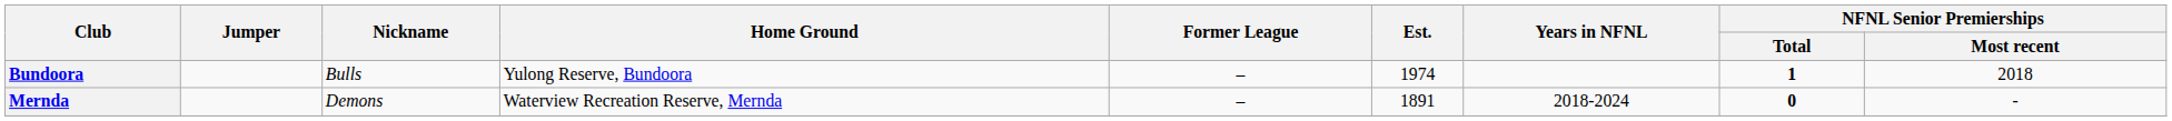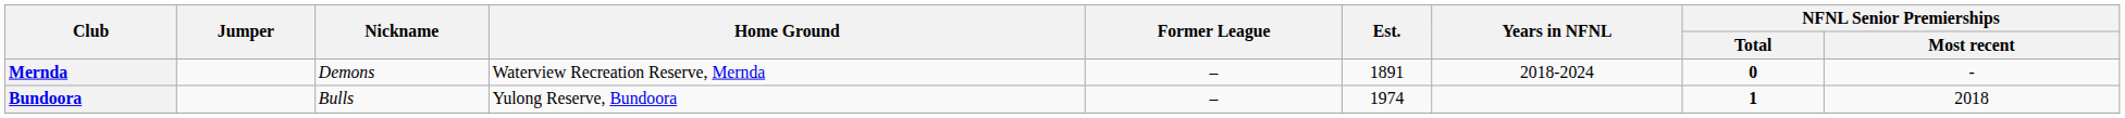rows swapped: Bundoora <-> Mernda
